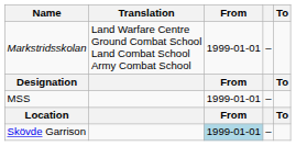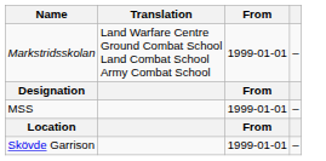- column: To | To | To
Skövde Garrison | From: lightblue background -> no background
